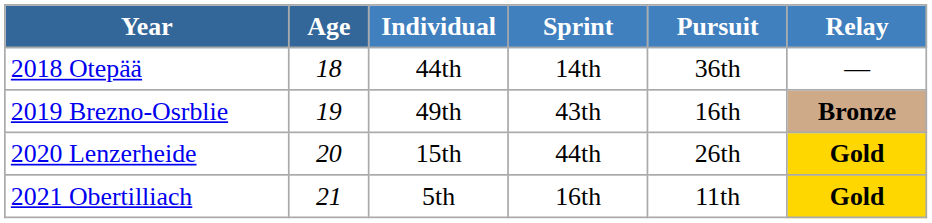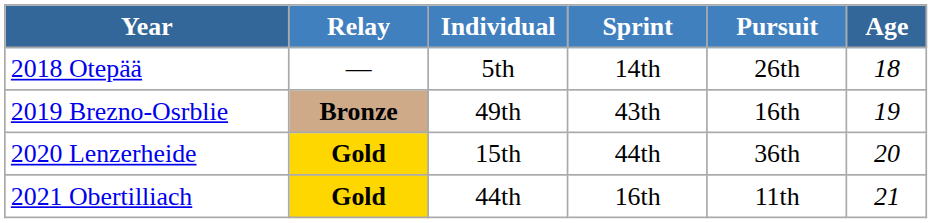columns swapped: Age <-> Relay
2018 Otepää | Individual: 44th -> 5th
2018 Otepää | Pursuit: 36th -> 26th
2020 Lenzerheide | Pursuit: 26th -> 36th
2021 Obertilliach | Individual: 5th -> 44th
